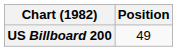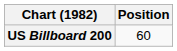US Billboard 200 | Position: 49 -> 60
